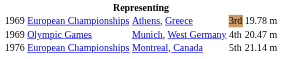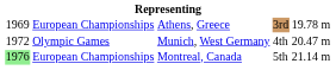Munich, West Germany | column 1: 1969 -> 1972
Montreal, Canada | column 1: no background -> lightgreen background
